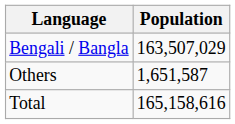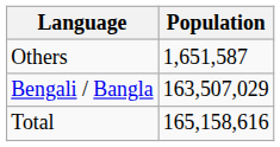rows swapped: Bengali / Bangla <-> Others
